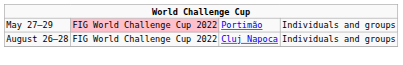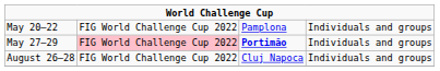+ row: May 20–22 | FIG World Challenge Cup 2022 | Pamplona | Individuals and groups
May 27–29 | column 3: normal -> bold
